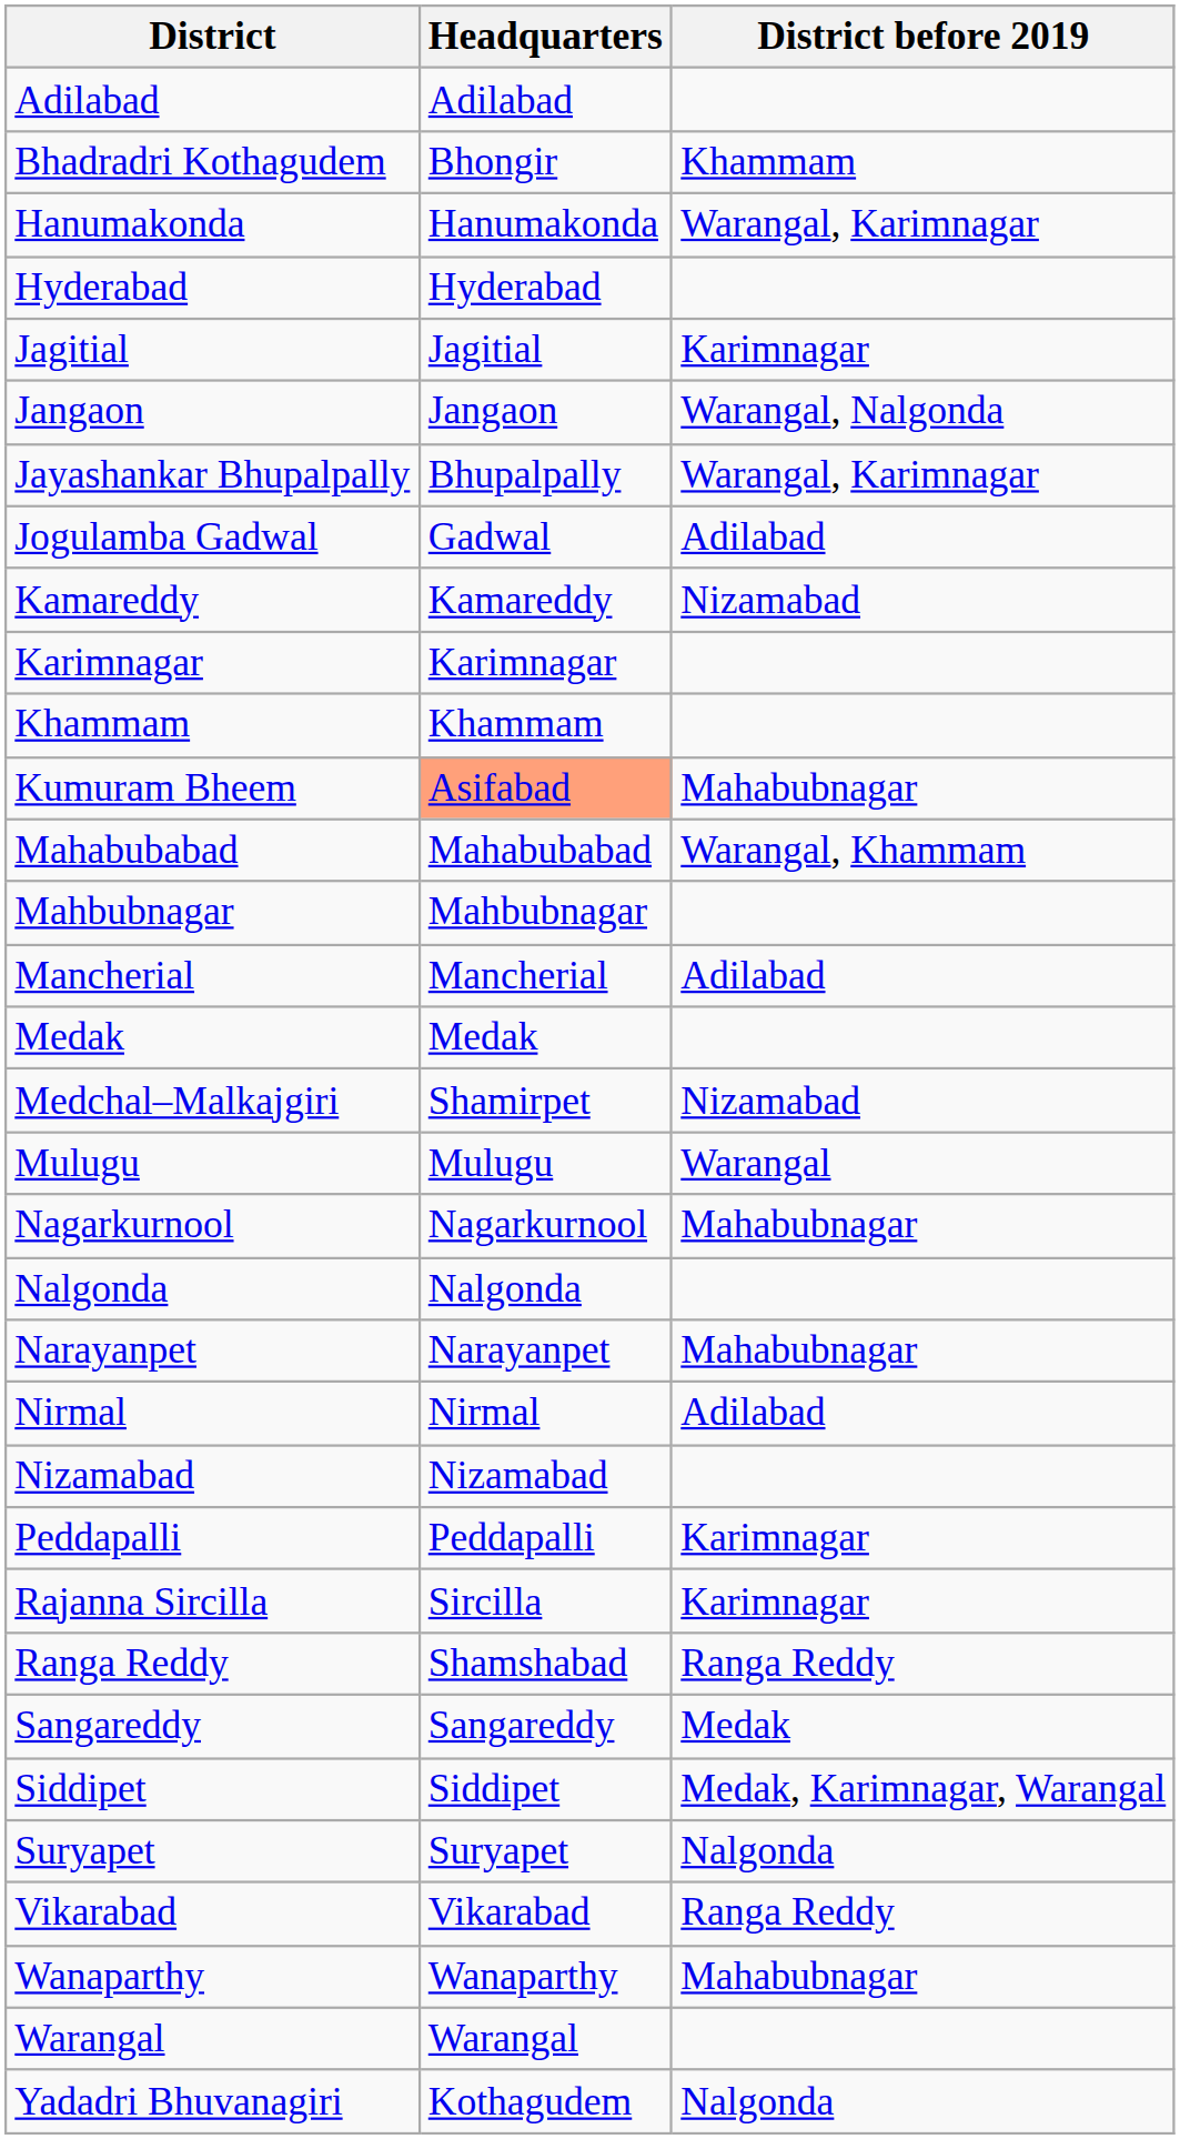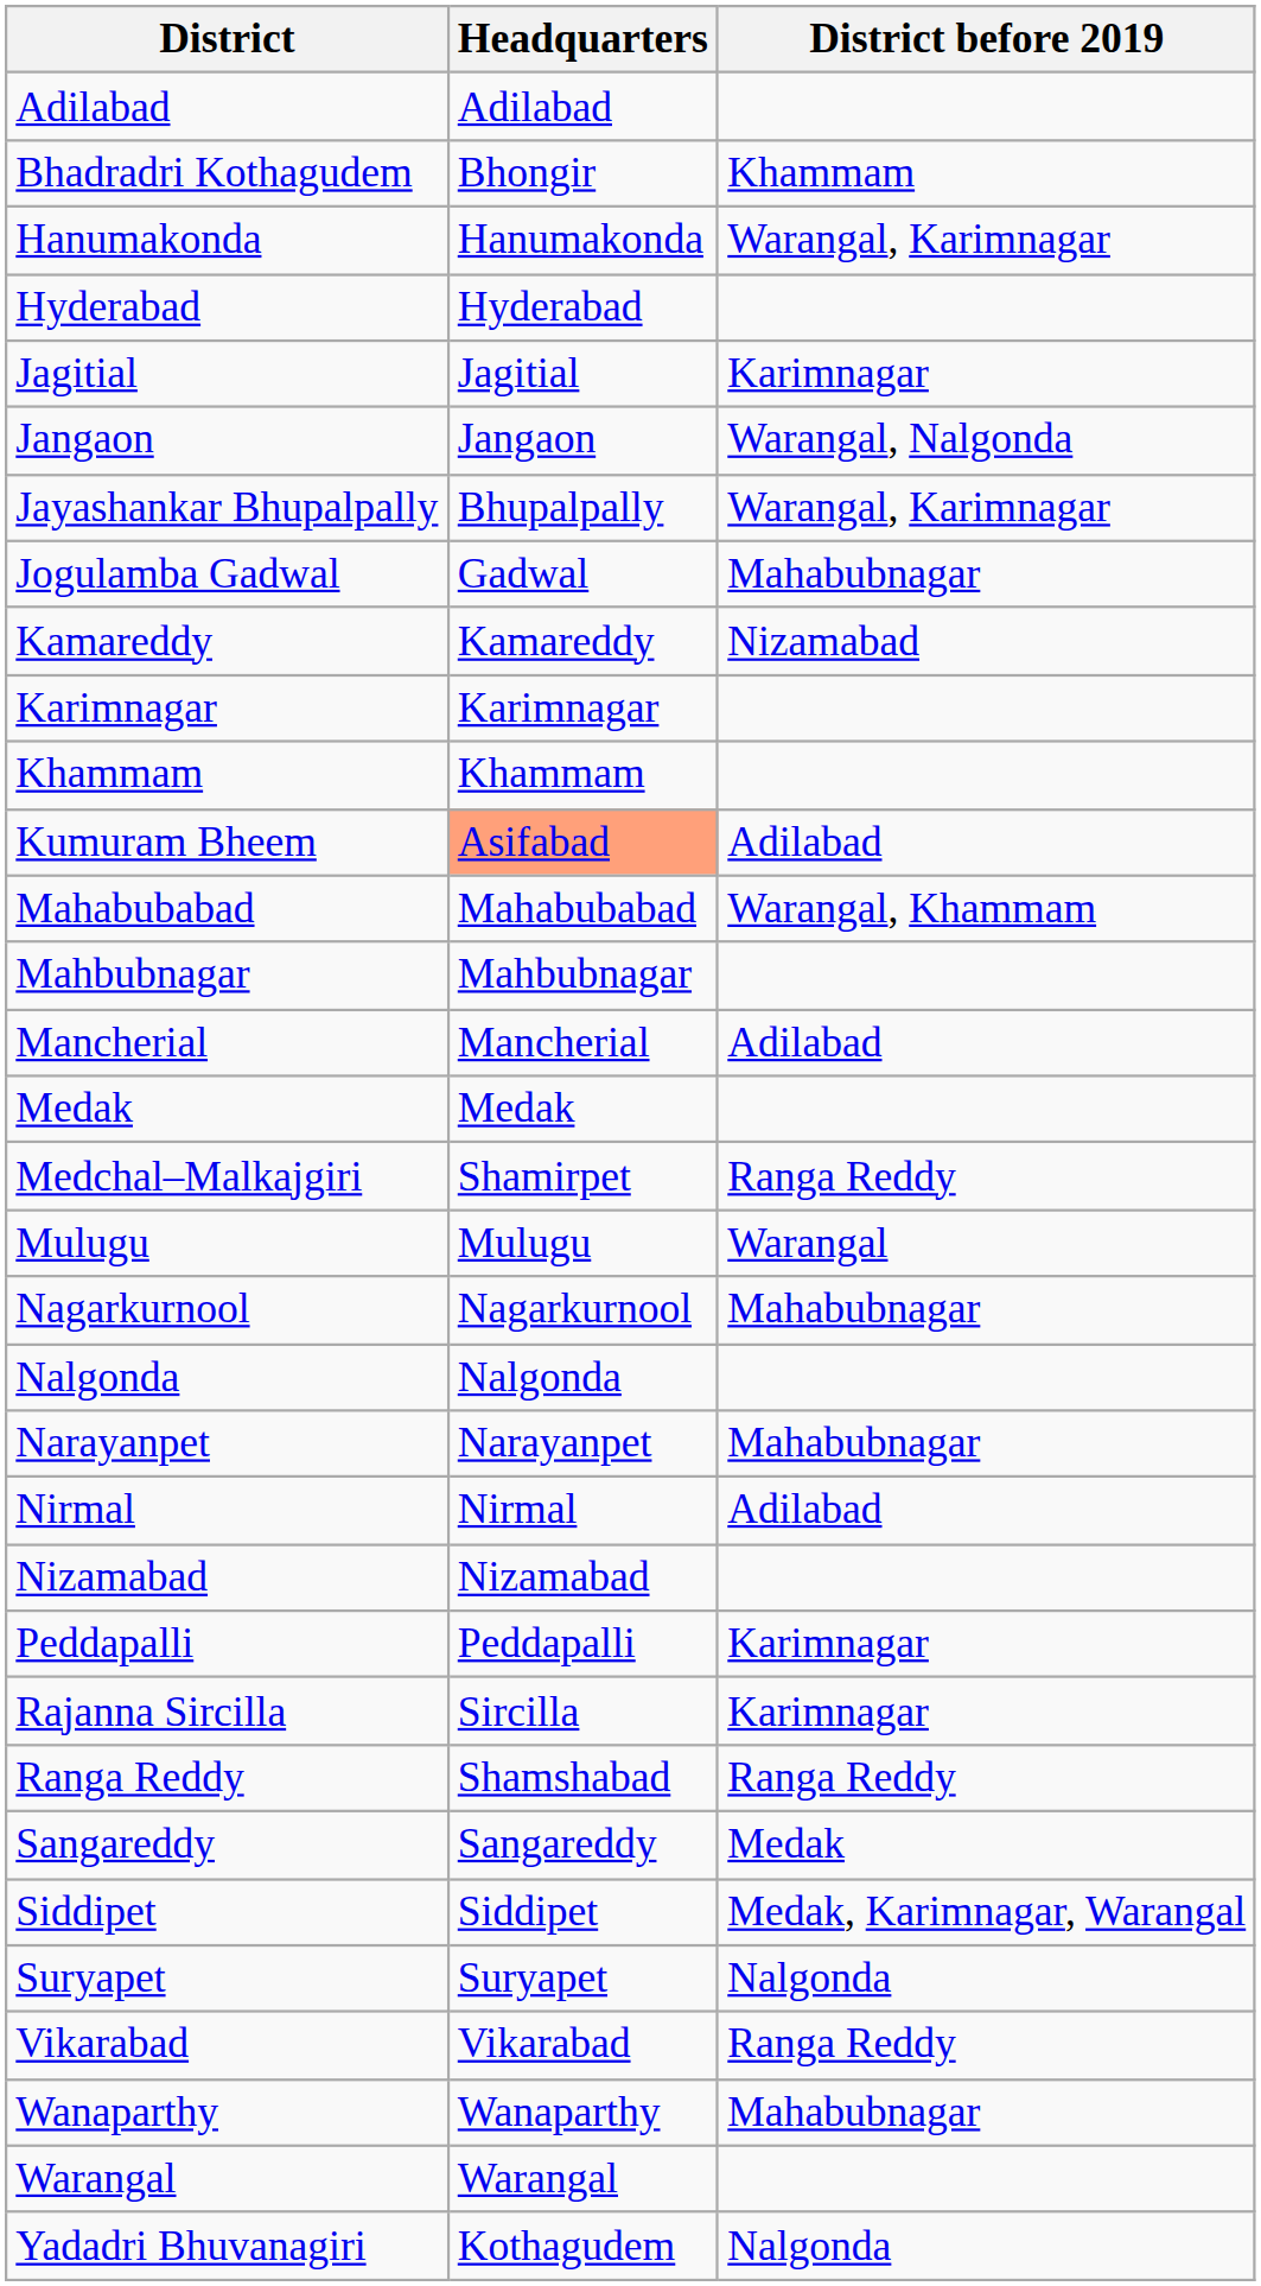Jogulamba Gadwal | District before 2019: Adilabad -> Mahabubnagar
Kumuram Bheem | District before 2019: Mahabubnagar -> Adilabad
Medchal–Malkajgiri | District before 2019: Nizamabad -> Ranga Reddy
